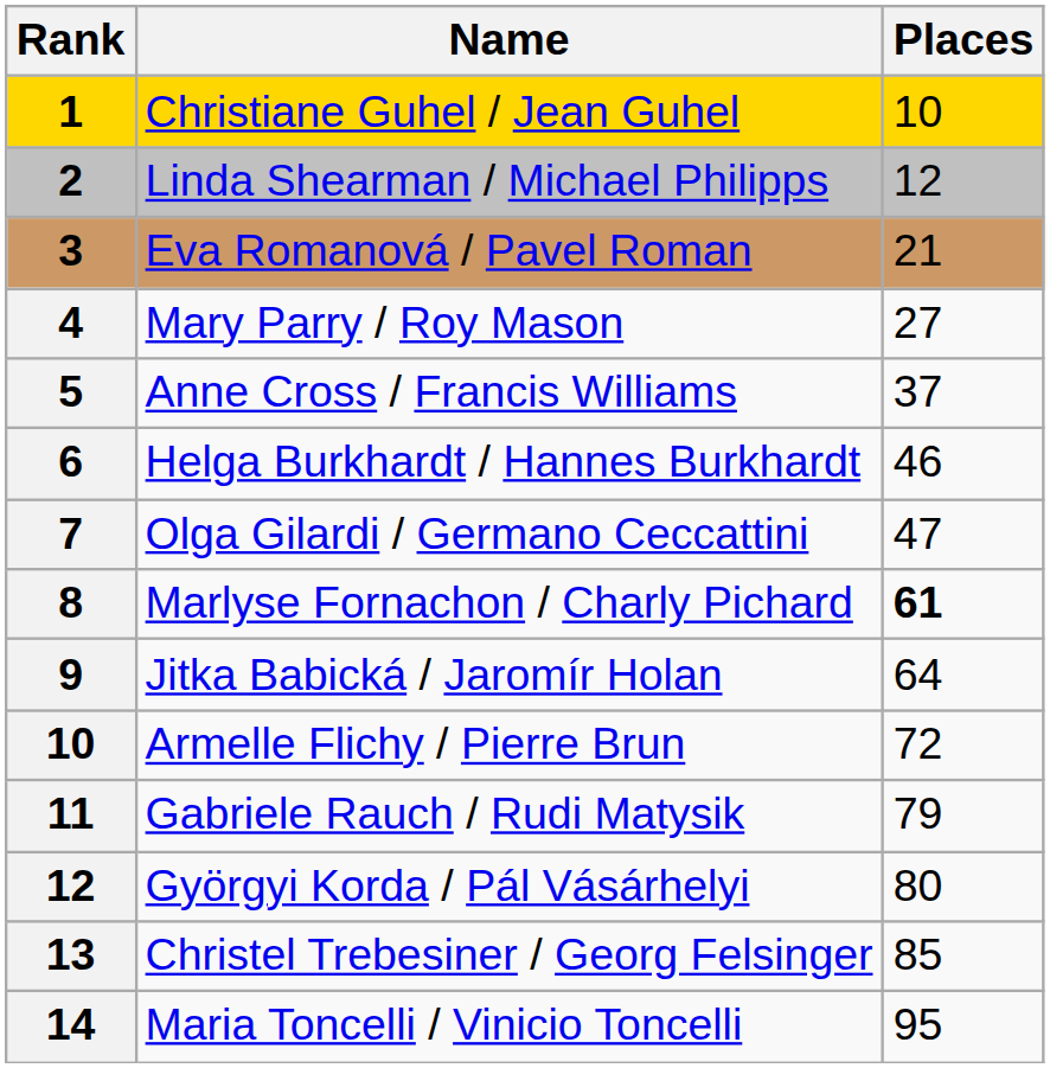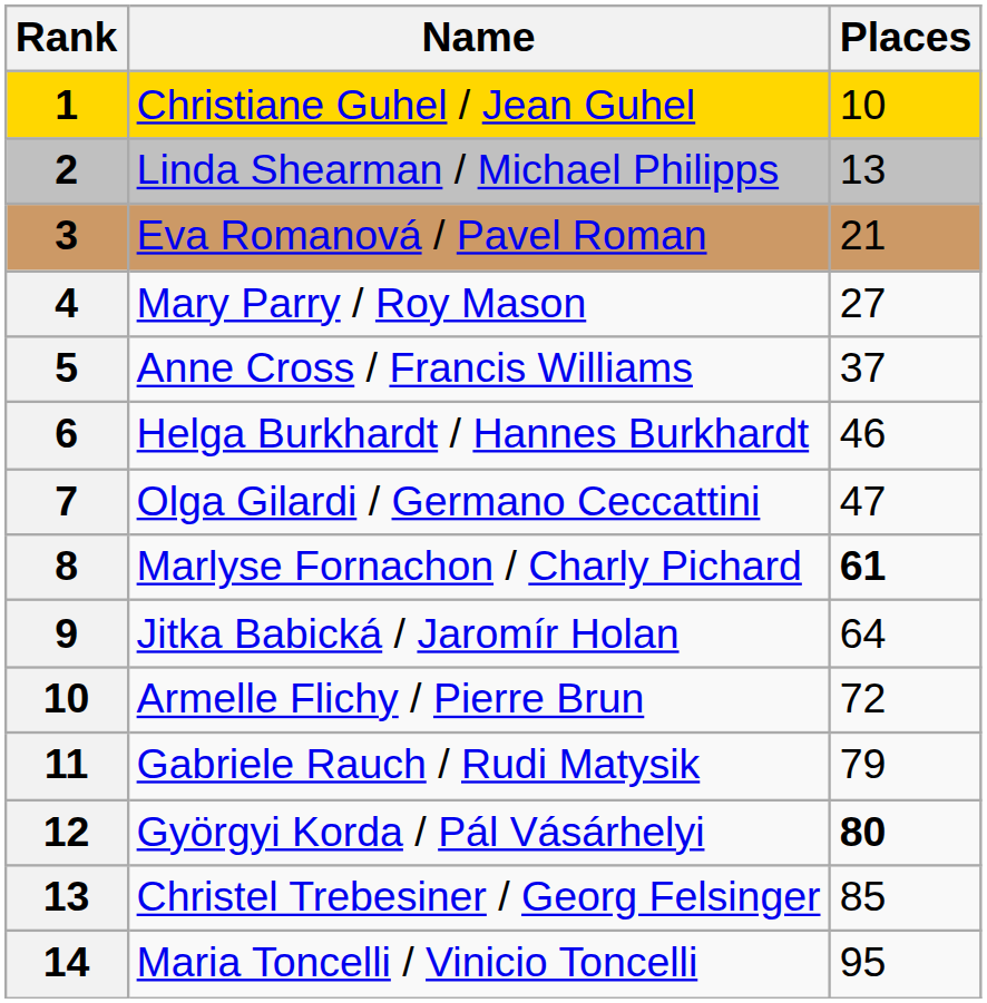Linda Shearman / Michael Philipps | Places: 12 -> 13
Györgyi Korda / Pál Vásárhelyi | Places: normal -> bold
